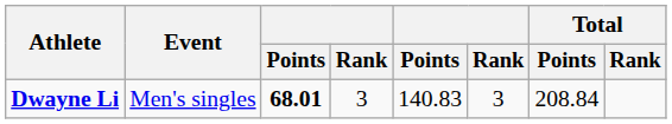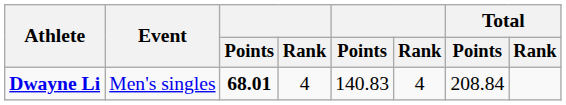Dwayne Li | column 4: 3 -> 4
Dwayne Li | column 6: 3 -> 4
